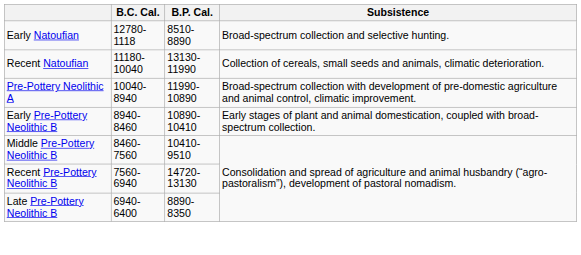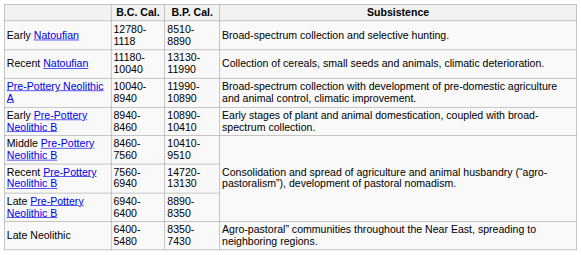+ row: Late Neolithic | 6400-5480 | 8350-7430 | Agro-pastoral” communities throughout the Near East, spreading to neighboring regions.
